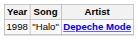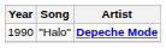"Halo" | Year: 1998 -> 1990
